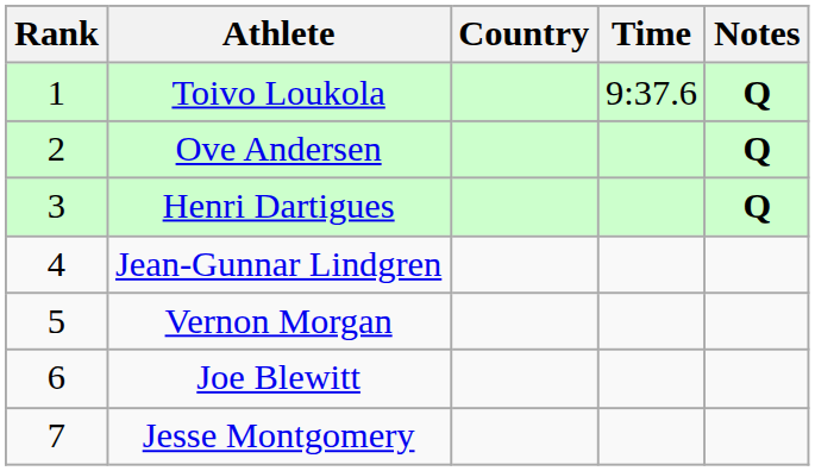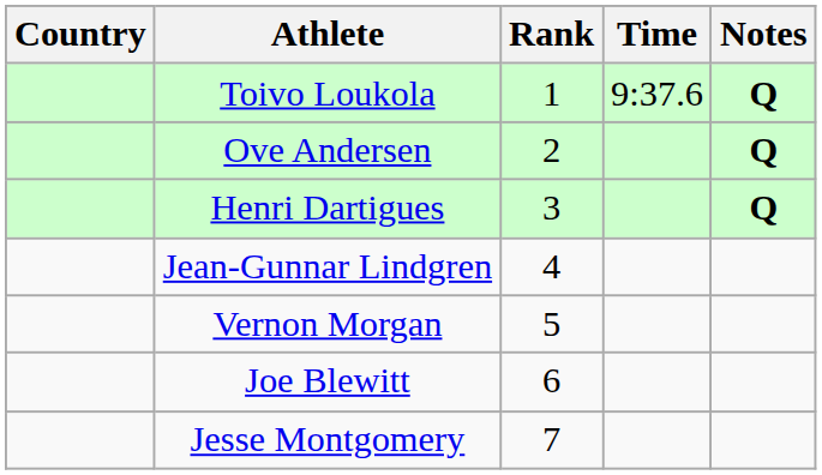columns swapped: Rank <-> Country
